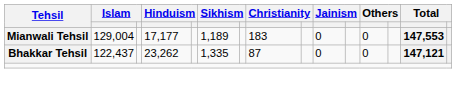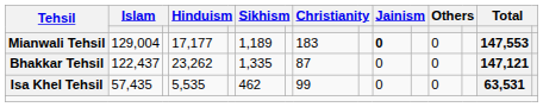Mianwali Tehsil | column 10: normal -> bold
+ row: Isa Khel Tehsil | 57,435 | 5,535 | 462 | 99 | 0 | 0 | 63,531
